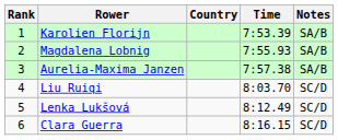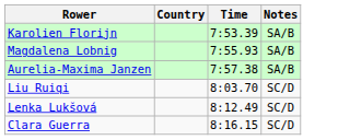- column: Rank | 1 | 2 | 3 | 4 | 5 | 6
